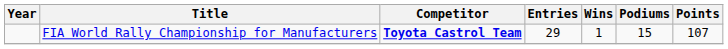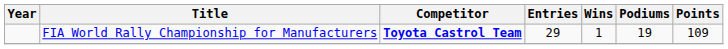FIA World Rally Championship for Manufacturers | Podiums: 15 -> 19
FIA World Rally Championship for Manufacturers | Points: 107 -> 109
